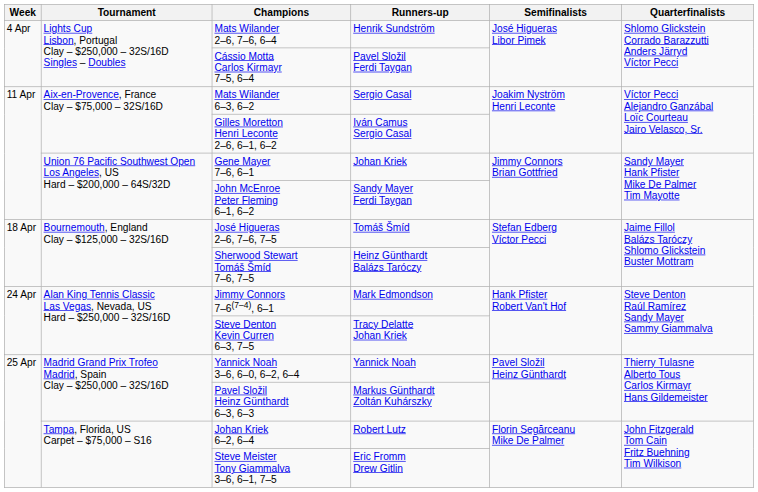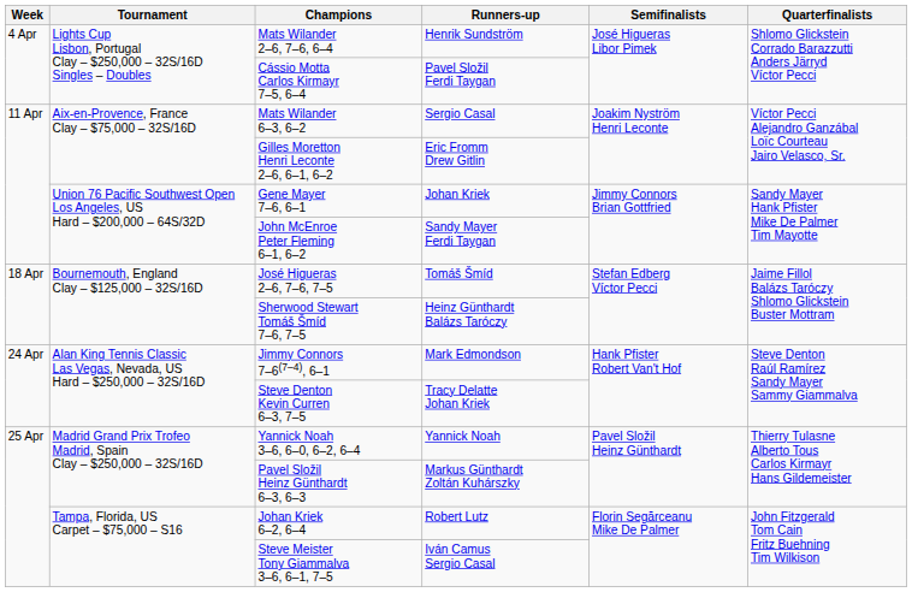Gilles Moretton Henri Leconte 2–6, 6–1, 6–2 | Runners-up: Iván Camus Sergio Casal -> Eric Fromm Drew Gitlin
Steve Meister Tony Giammalva 3–6, 6–1, 7–5 | Runners-up: Eric Fromm Drew Gitlin -> Iván Camus Sergio Casal
